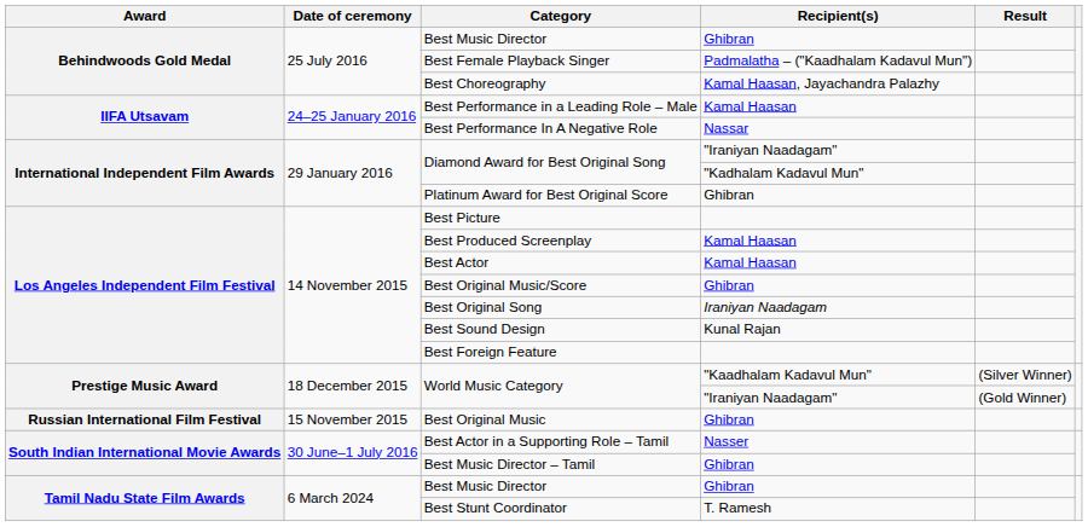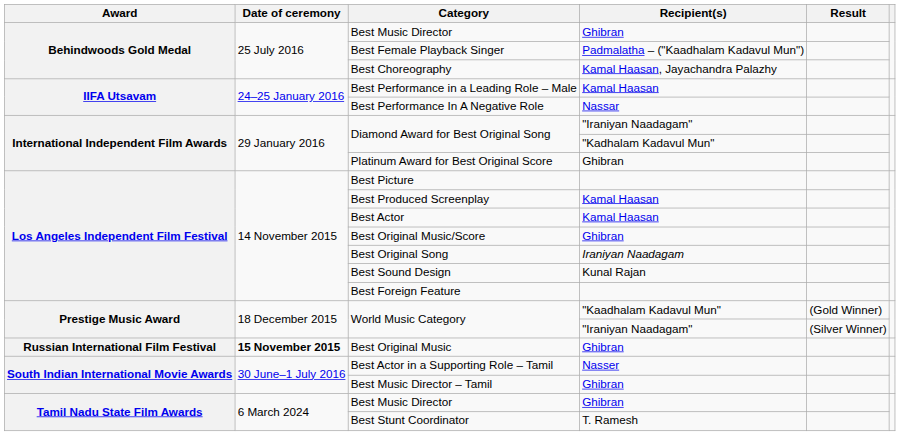World Music Category / "Kaadhalam Kadavul Mun" | Result: (Silver Winner) -> (Gold Winner)
World Music Category / "Iraniyan Naadagam" | Result: (Gold Winner) -> (Silver Winner)
Best Original Music | Date of ceremony: normal -> bold
